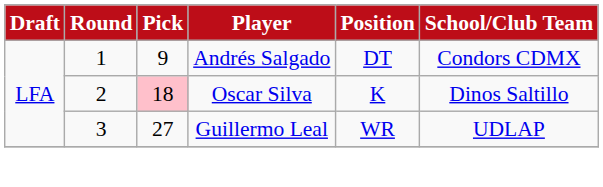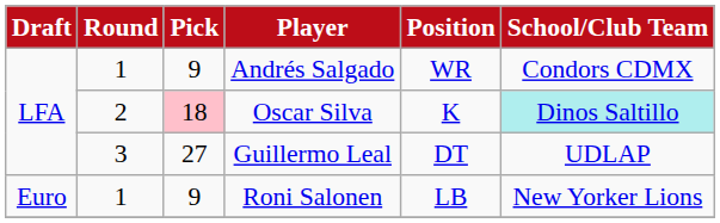Andrés Salgado | Position: DT -> WR
Oscar Silva | School/Club Team: no background -> paleturquoise background
Guillermo Leal | Position: WR -> DT
+ row: Euro | 1 | 9 | Roni Salonen | LB | New Yorker Lions
